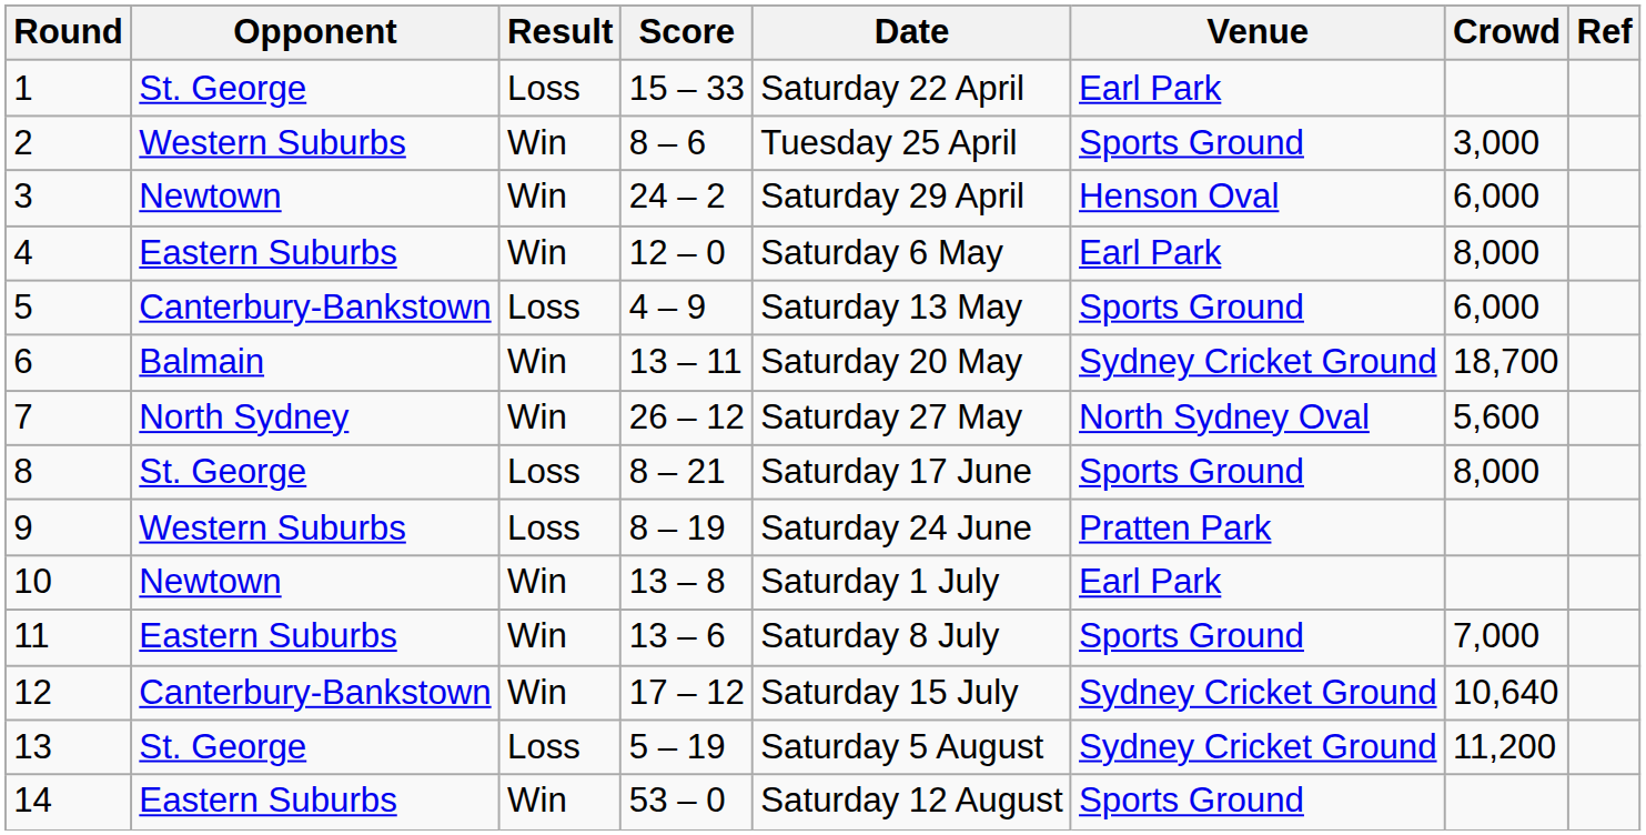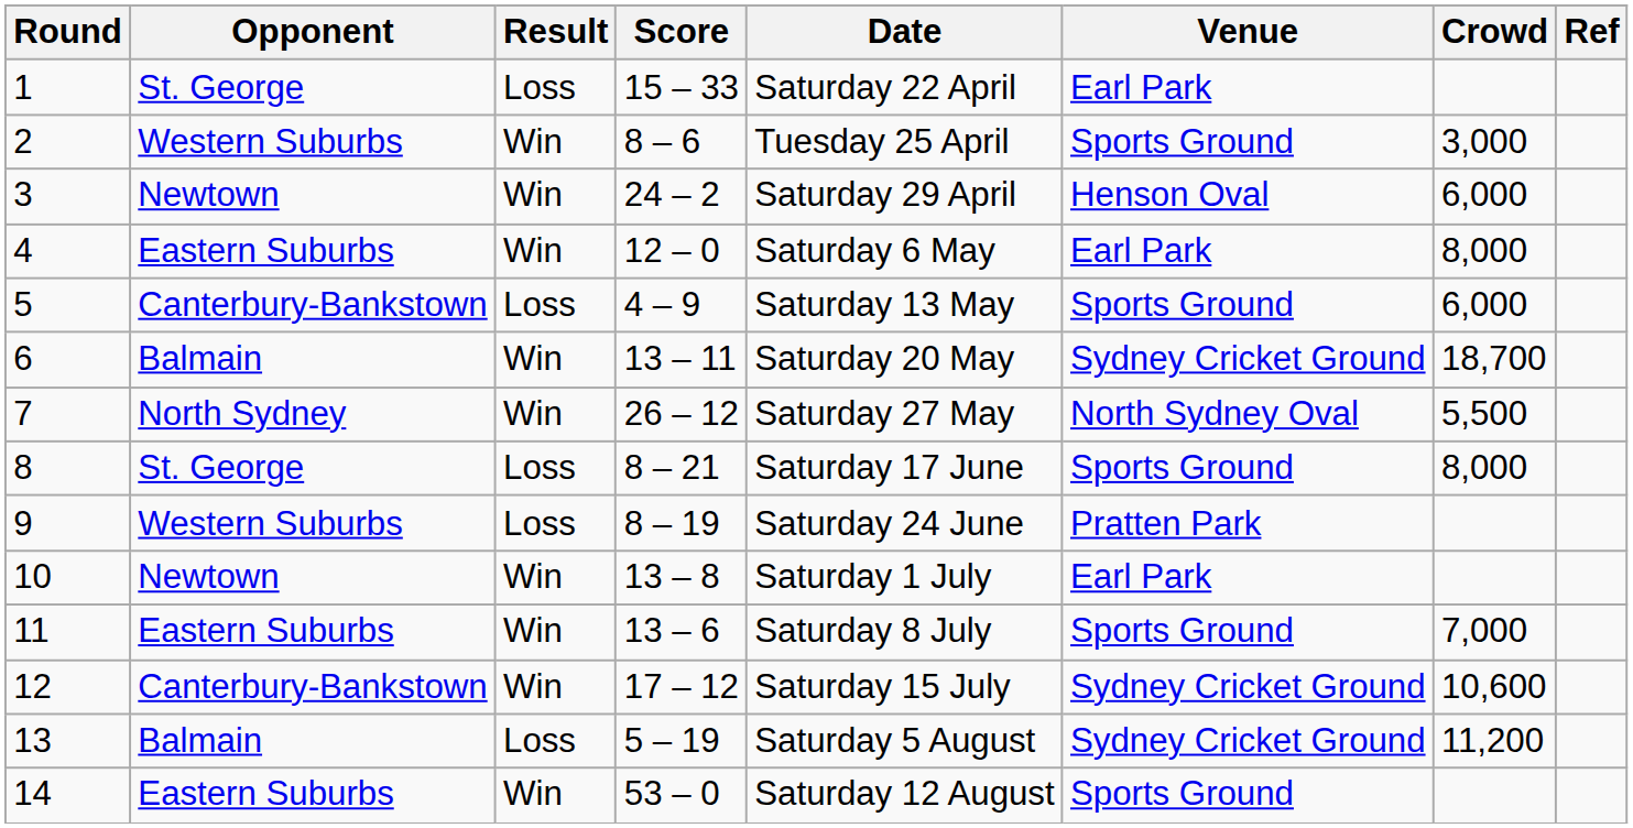7 | Crowd: 5,600 -> 5,500
12 | Crowd: 10,640 -> 10,600
13 | Opponent: St. George -> Balmain
